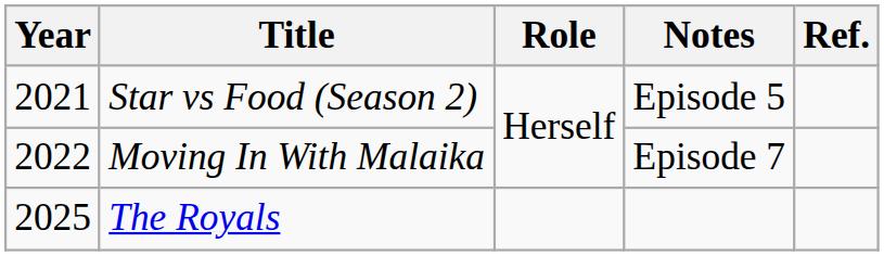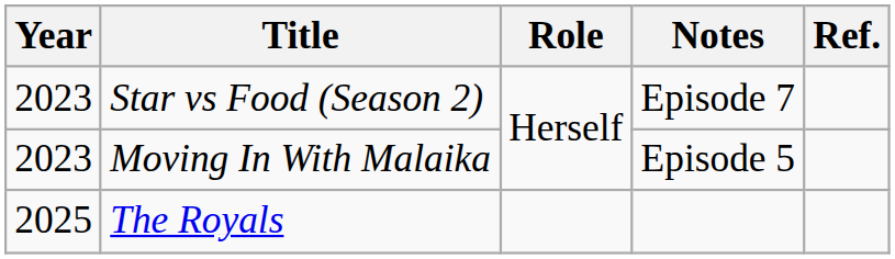Star vs Food (Season 2) | Year: 2021 -> 2023
Star vs Food (Season 2) | Notes: Episode 5 -> Episode 7
Moving In With Malaika | Year: 2022 -> 2023
Moving In With Malaika | Notes: Episode 7 -> Episode 5
